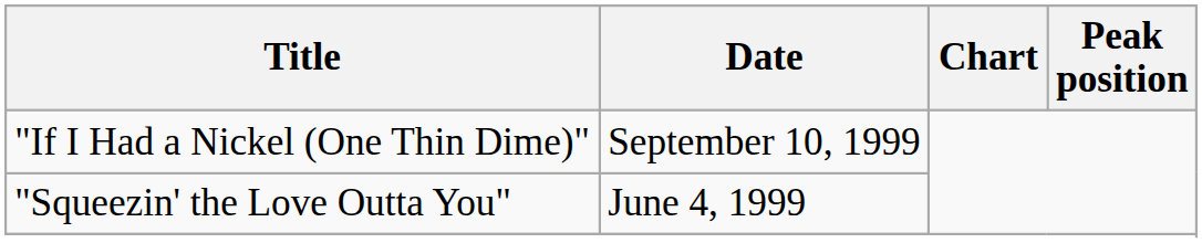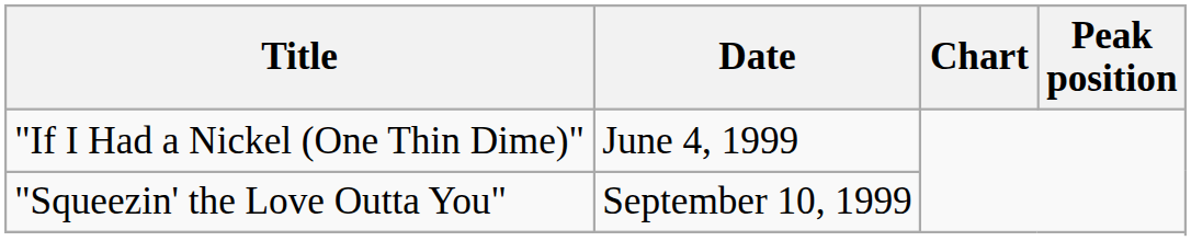"If I Had a Nickel (One Thin Dime)" | Date: September 10, 1999 -> June 4, 1999
"Squeezin' the Love Outta You" | Date: June 4, 1999 -> September 10, 1999
